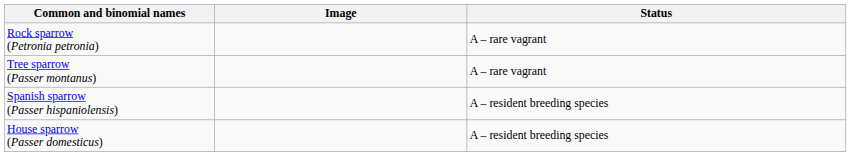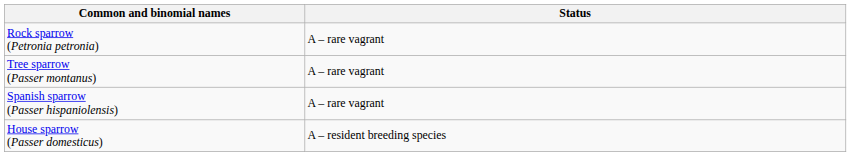- column: Image
Spanish sparrow (Passer hispaniolensis) | Status: A – resident breeding species -> A – rare vagrant
